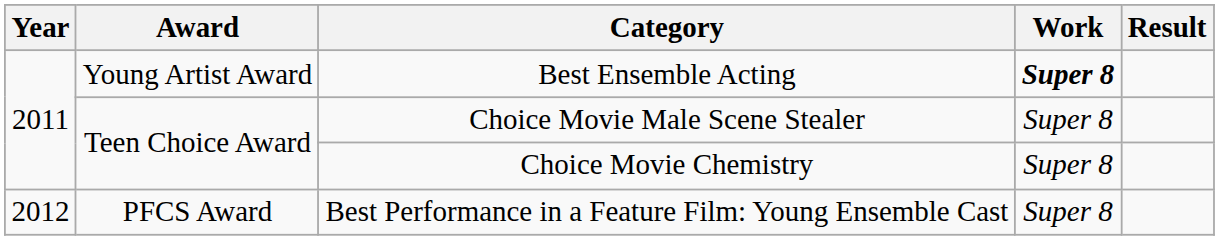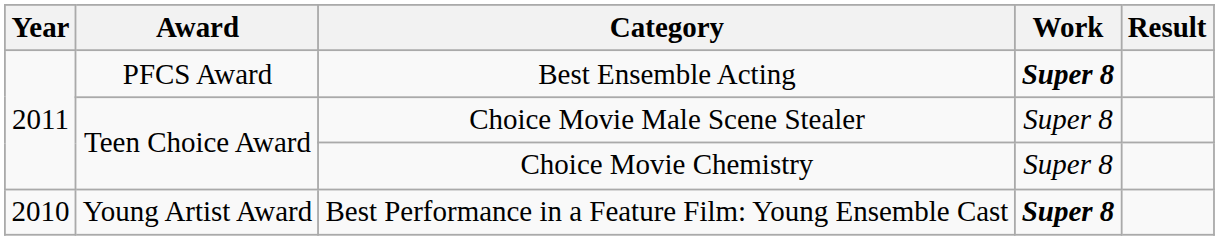Best Ensemble Acting | Award: Young Artist Award -> PFCS Award
Best Performance in a Feature Film: Young Ensemble Cast | Year: 2012 -> 2010
Best Performance in a Feature Film: Young Ensemble Cast | Award: PFCS Award -> Young Artist Award
Best Performance in a Feature Film: Young Ensemble Cast | Work: normal -> bold
